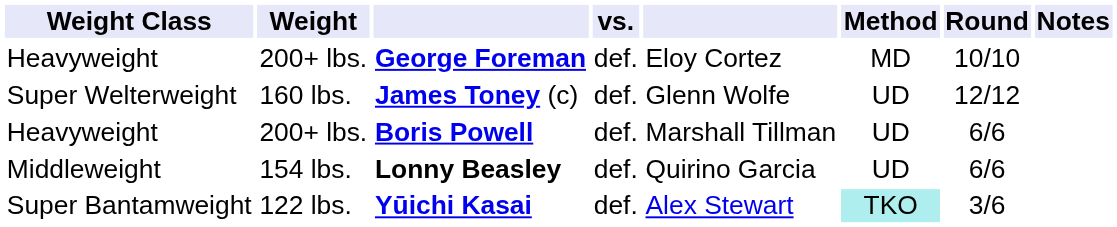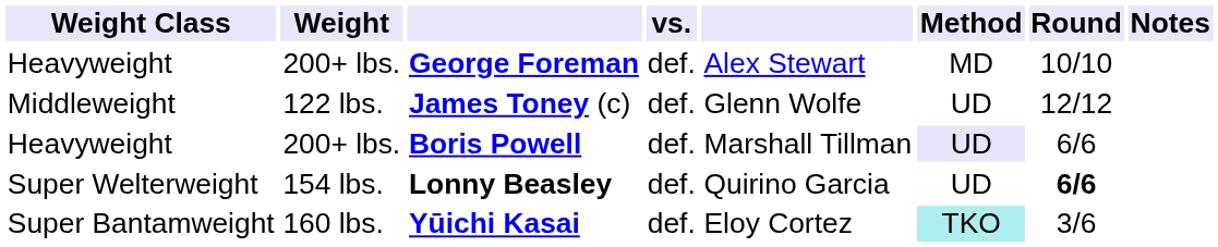George Foreman | column 5: Eloy Cortez -> Alex Stewart
James Toney (c) | Weight Class: Super Welterweight -> Middleweight
James Toney (c) | Weight: 160 lbs. -> 122 lbs.
Boris Powell | Method: no background -> lavender background
Lonny Beasley | Weight Class: Middleweight -> Super Welterweight
Lonny Beasley | Round: normal -> bold
Yūichi Kasai | Weight: 122 lbs. -> 160 lbs.
Yūichi Kasai | column 5: Alex Stewart -> Eloy Cortez
